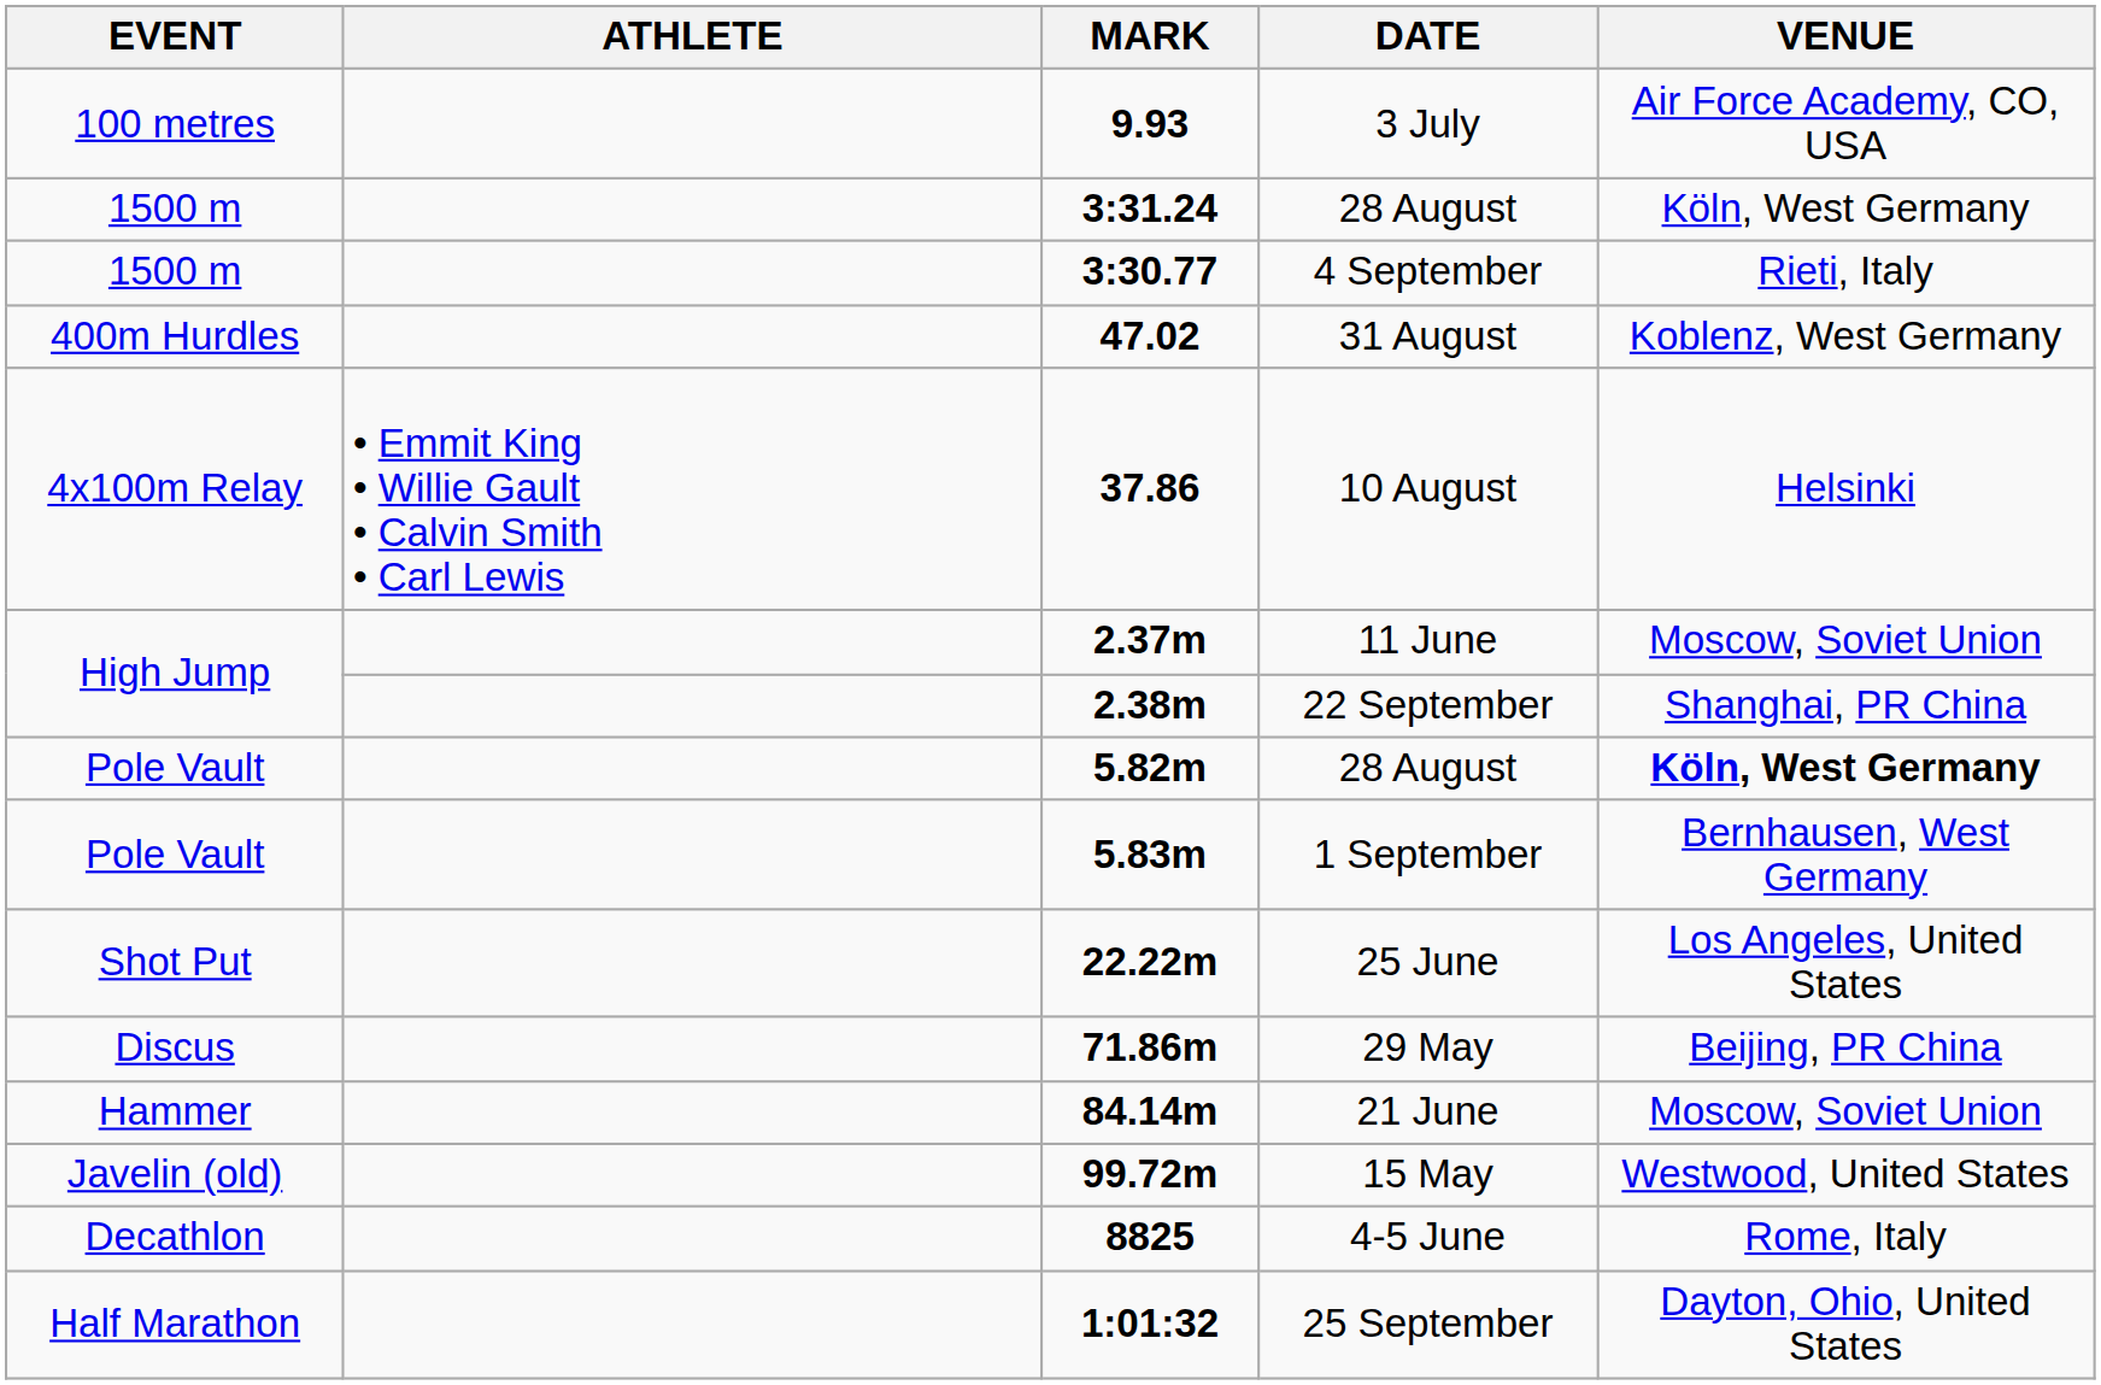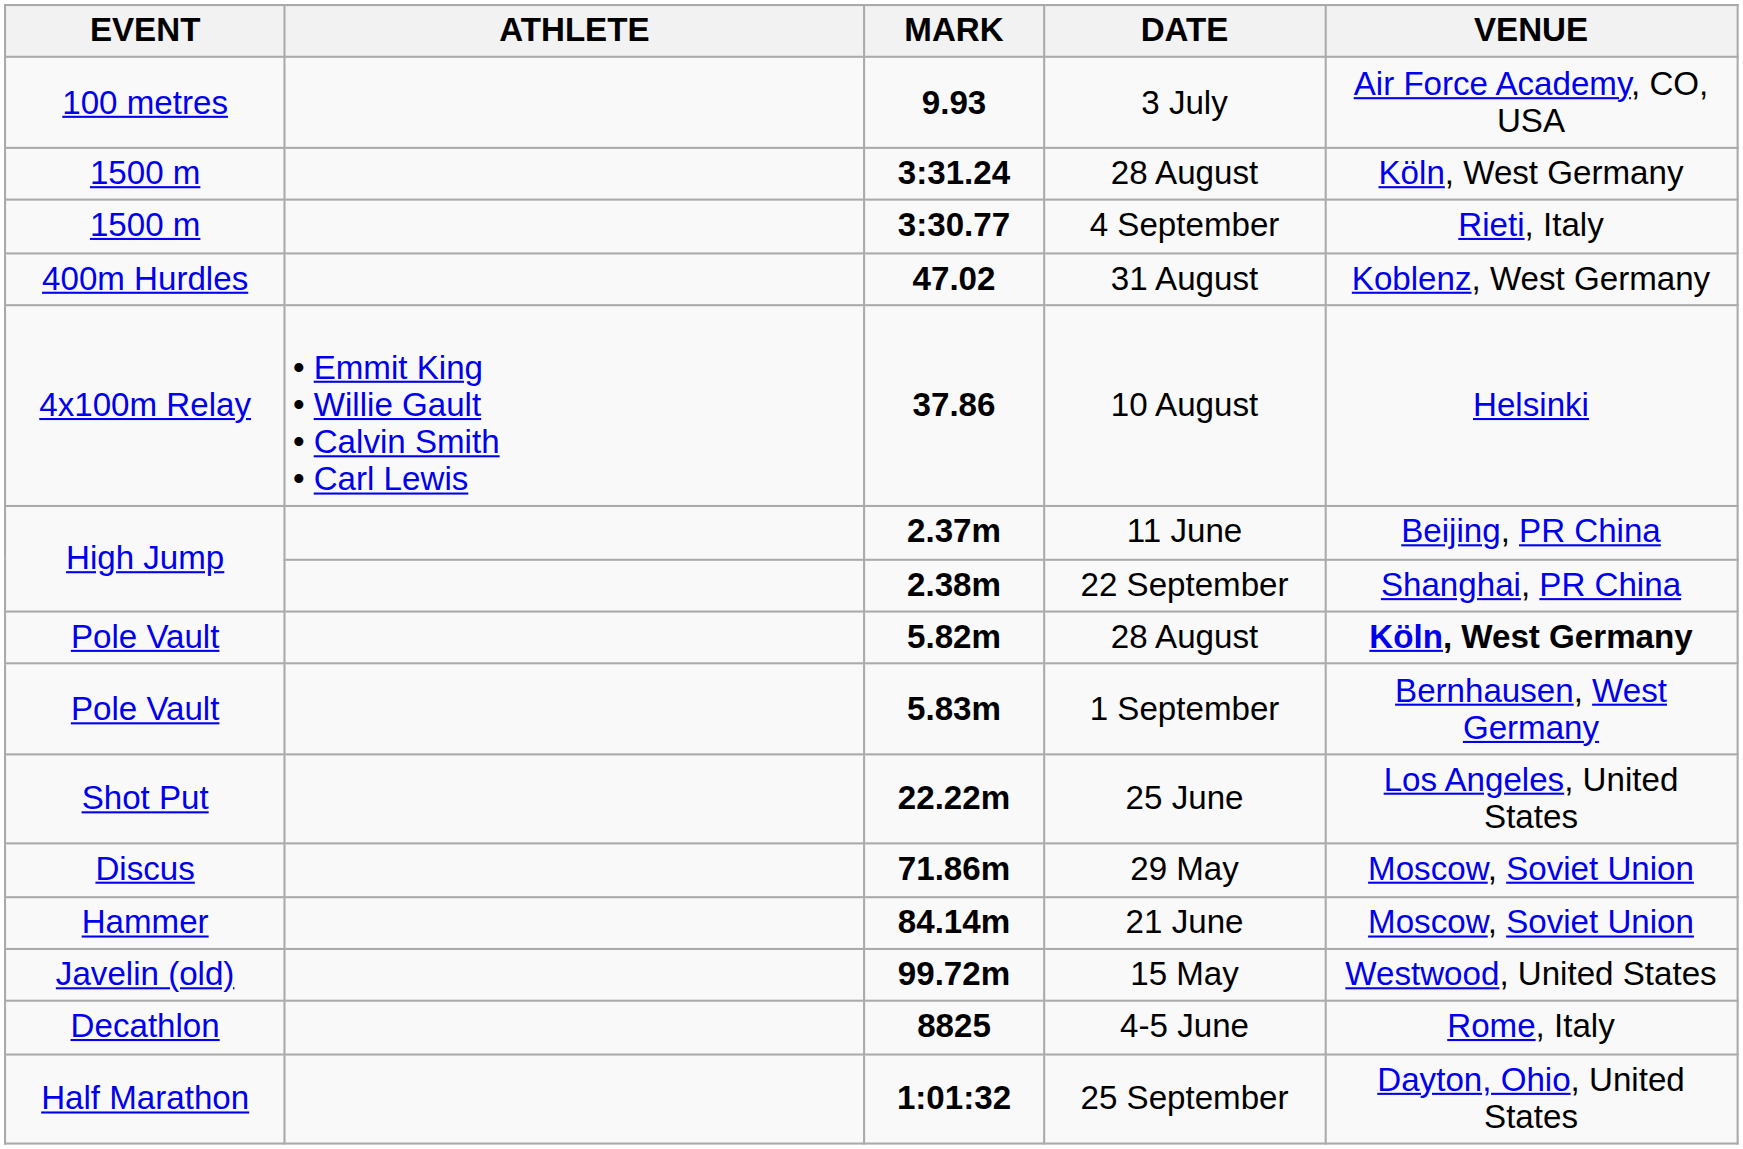11 June | VENUE: Moscow, Soviet Union -> Beijing, PR China
29 May | VENUE: Beijing, PR China -> Moscow, Soviet Union
